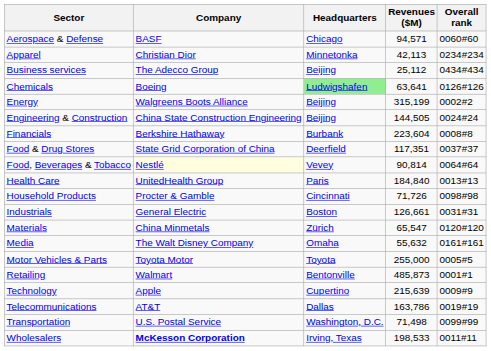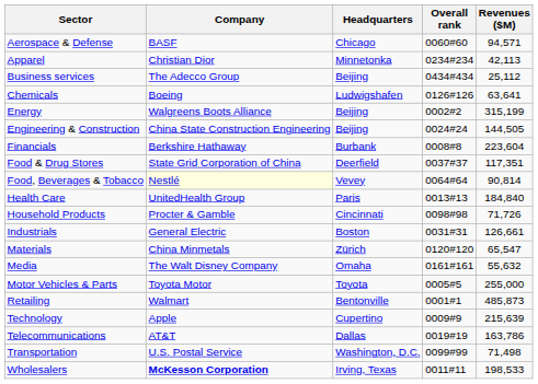columns swapped: Overall rank <-> Revenues ($M)
Chemicals | Headquarters: lightgreen background -> no background
